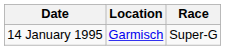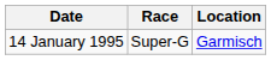columns swapped: Location <-> Race
